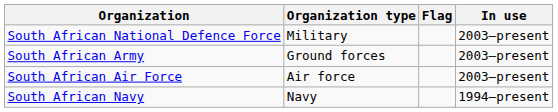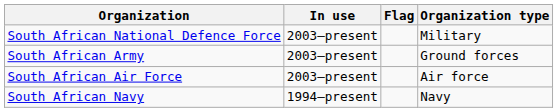columns swapped: Organization type <-> In use
